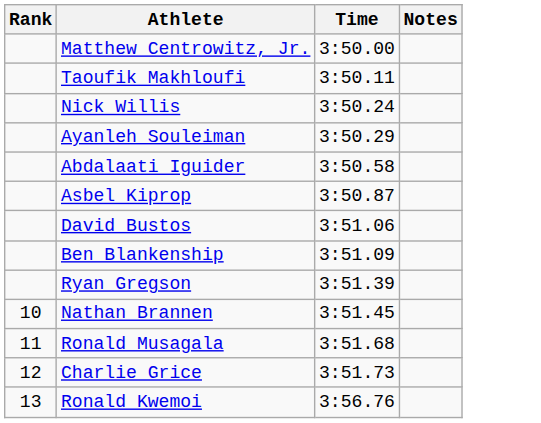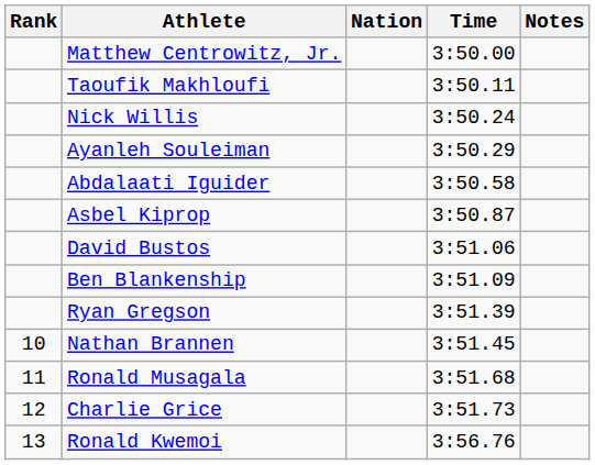+ column: Nation
